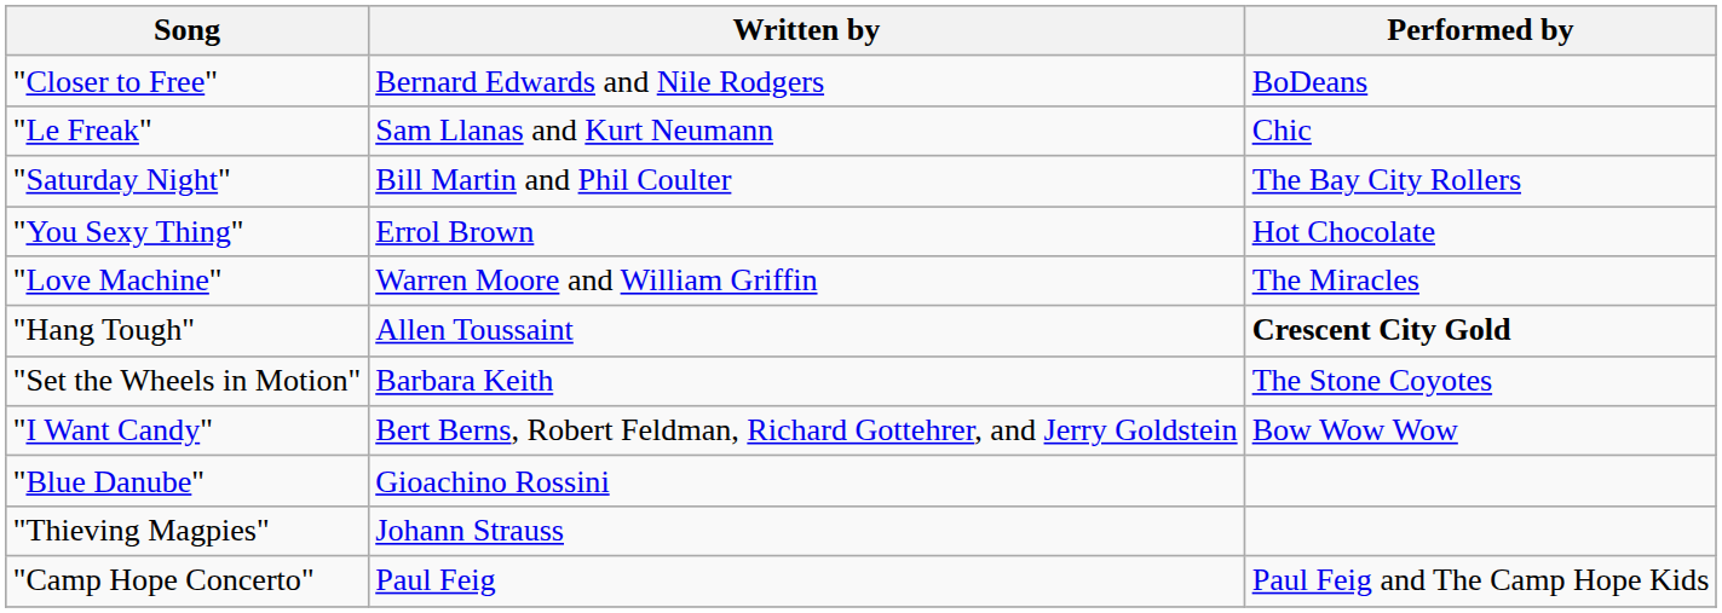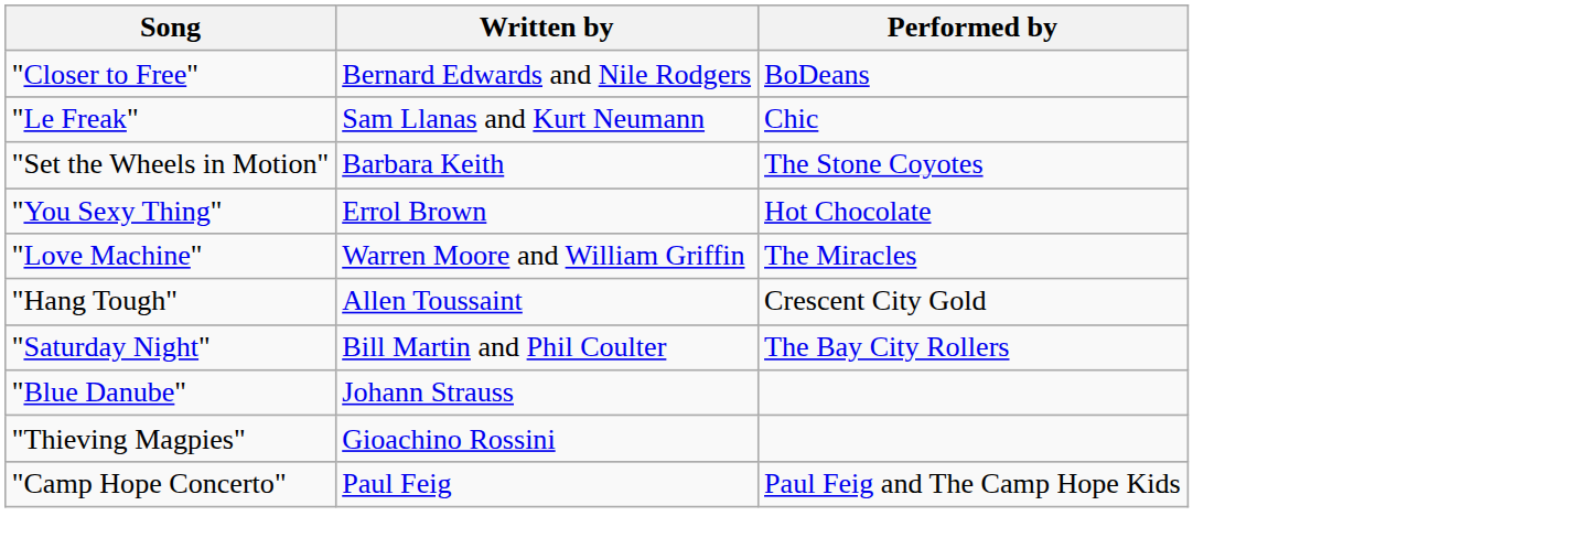rows swapped: "Saturday Night" <-> "Set the Wheels in Motion"
"Hang Tough" | Performed by: bold -> normal
- row: "I Want Candy" | Bert Berns, Robert Feldman, Richard Gottehrer, and Jerry Goldstein | Bow Wow Wow
"Blue Danube" | Written by: Gioachino Rossini -> Johann Strauss
"Thieving Magpies" | Written by: Johann Strauss -> Gioachino Rossini
